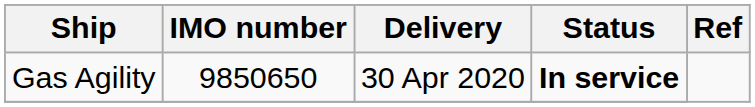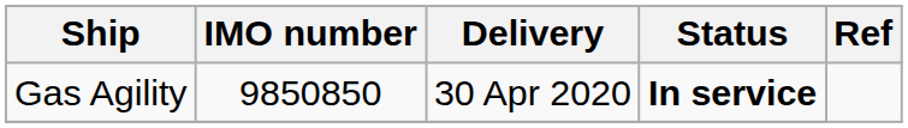Gas Agility | IMO number: 9850650 -> 9850850
